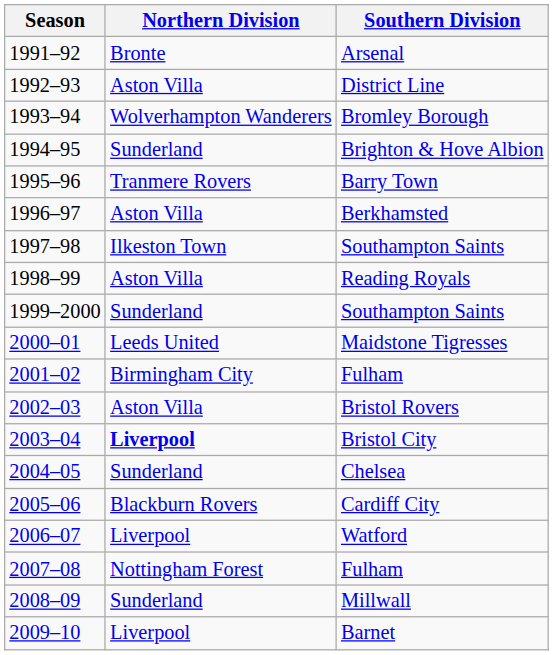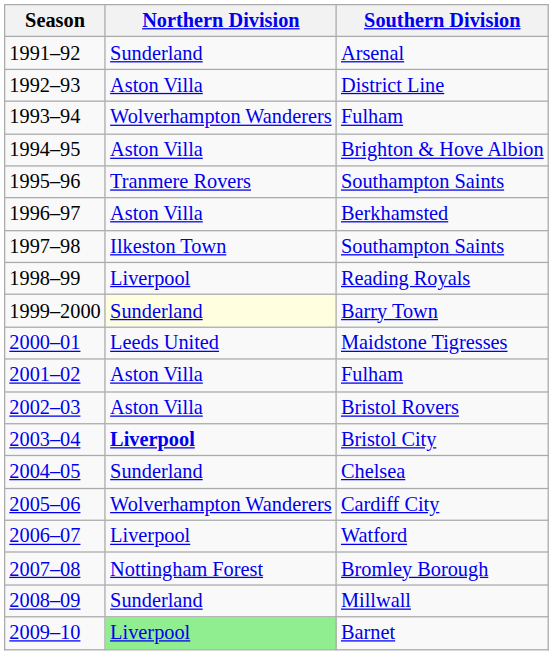1991–92 | Northern Division: Bronte -> Sunderland
1993–94 | Southern Division: Bromley Borough -> Fulham
1994–95 | Northern Division: Sunderland -> Aston Villa
1995–96 | Southern Division: Barry Town -> Southampton Saints
1998–99 | Northern Division: Aston Villa -> Liverpool
1999–2000 | Northern Division: no background -> lightyellow background
1999–2000 | Southern Division: Southampton Saints -> Barry Town
2001–02 | Northern Division: Birmingham City -> Aston Villa
2005–06 | Northern Division: Blackburn Rovers -> Wolverhampton Wanderers
2007–08 | Southern Division: Fulham -> Bromley Borough
2009–10 | Northern Division: no background -> lightgreen background
